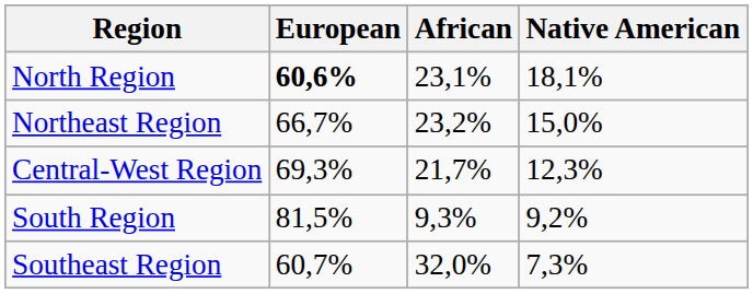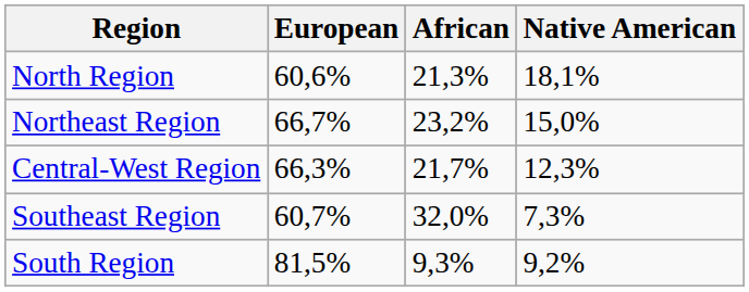North Region | European: bold -> normal
North Region | African: 23,1% -> 21,3%
Central-West Region | European: 69,3% -> 66,3%
rows swapped: Southeast Region <-> South Region
